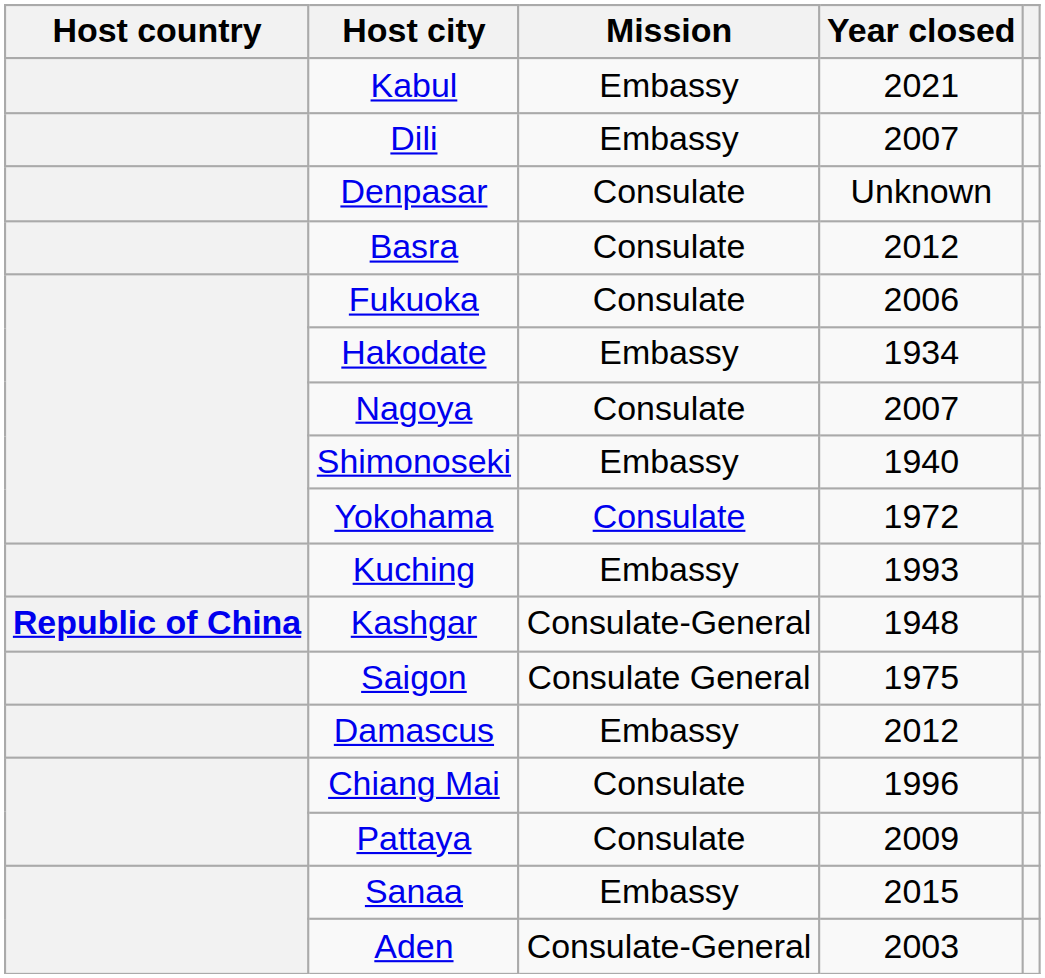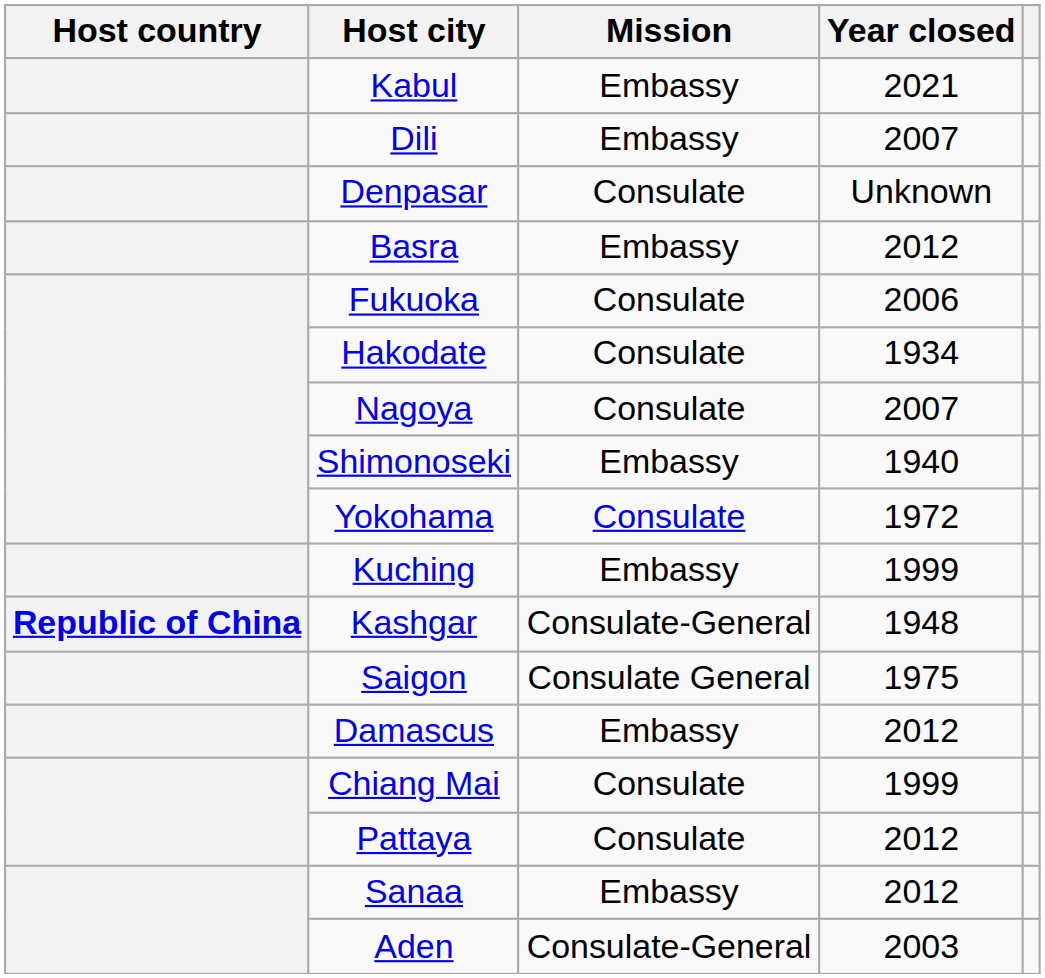Basra | Mission: Consulate -> Embassy
Hakodate | Mission: Embassy -> Consulate
Kuching | Year closed: 1993 -> 1999
Chiang Mai | Year closed: 1996 -> 1999
Pattaya | Year closed: 2009 -> 2012
Sanaa | Year closed: 2015 -> 2012
